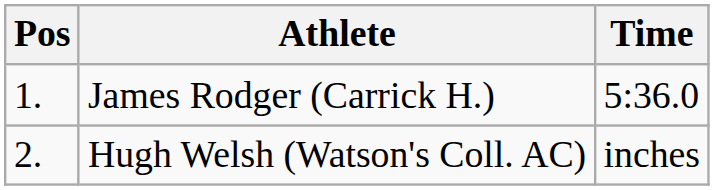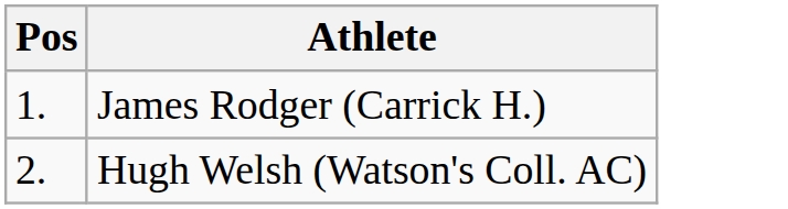- column: Time | 5:36.0 | inches
